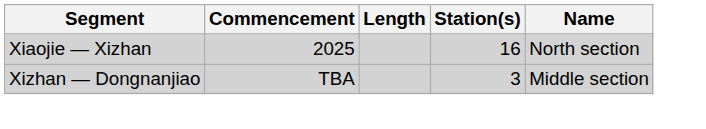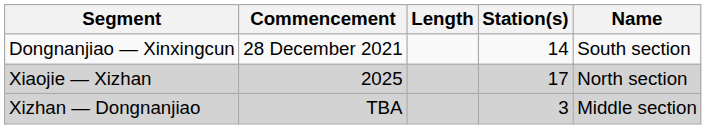+ row: Dongnanjiao — Xinxingcun | 28 December 2021 | 14 | South section
Xiaojie — Xizhan | Station(s): 16 -> 17
